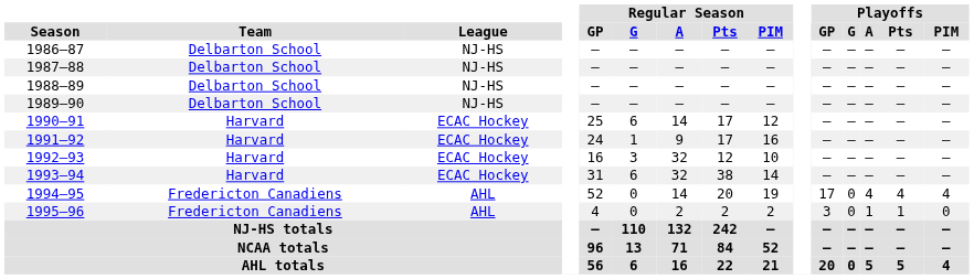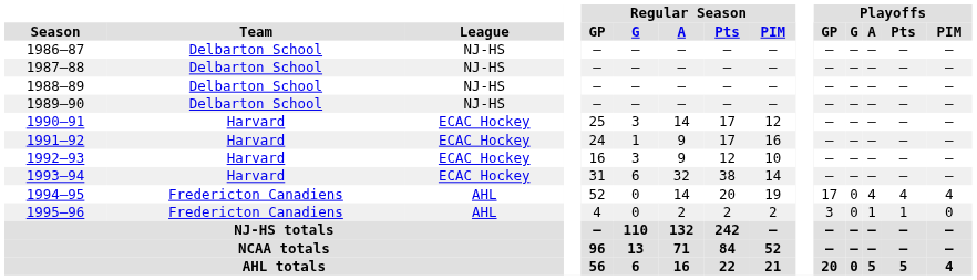1990–91 | Regular Season / G: 6 -> 3
1992–93 | Regular Season / A: 32 -> 9
